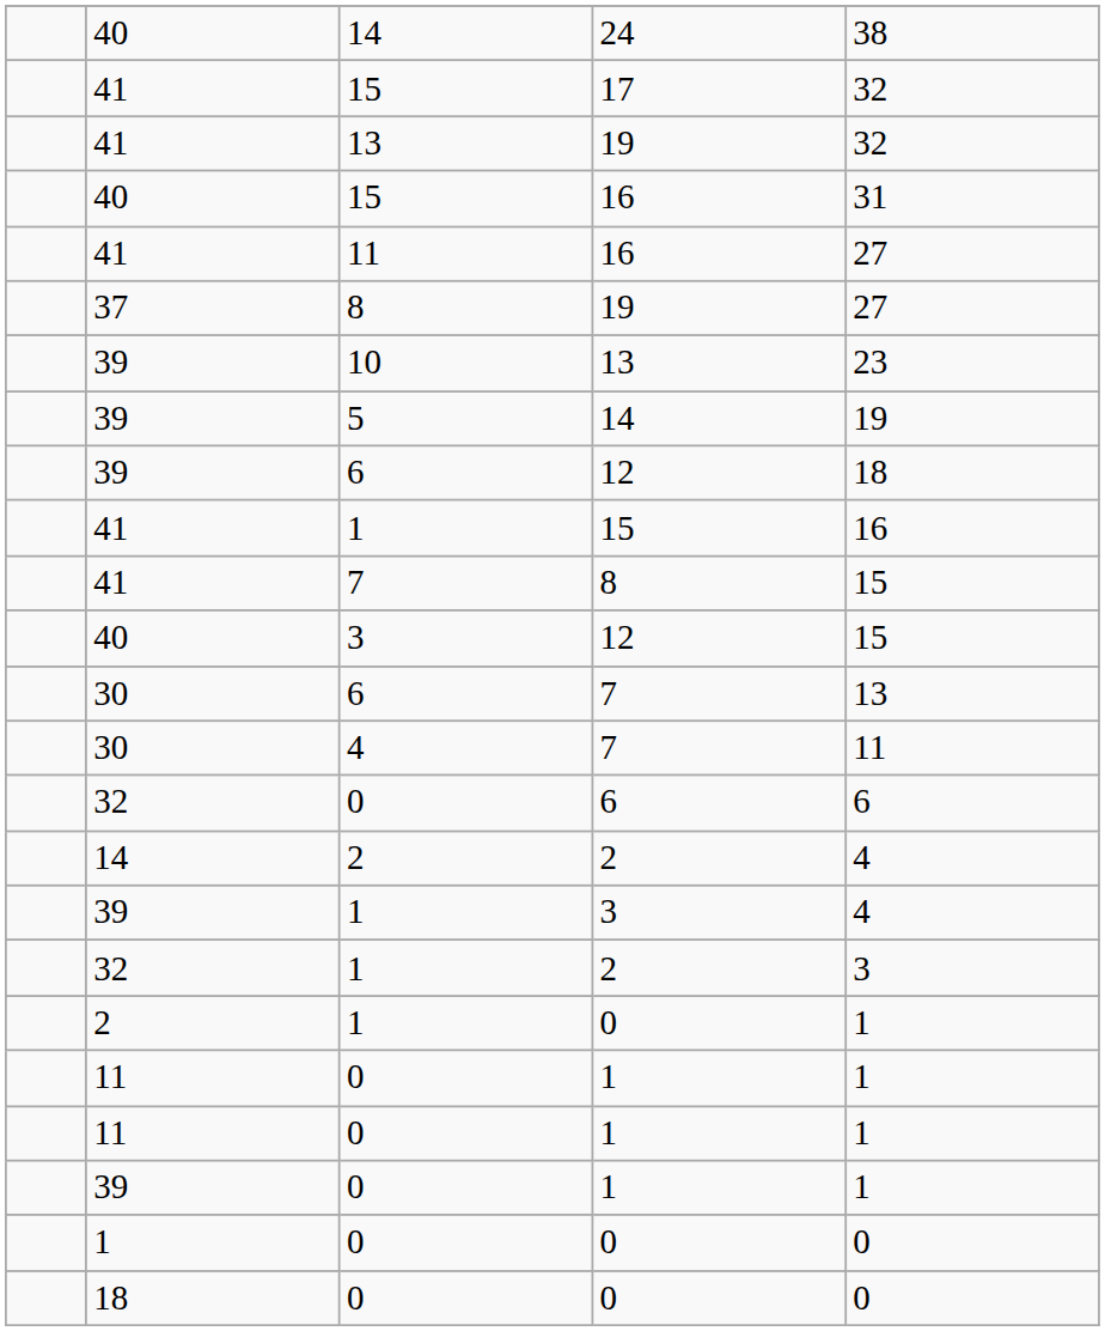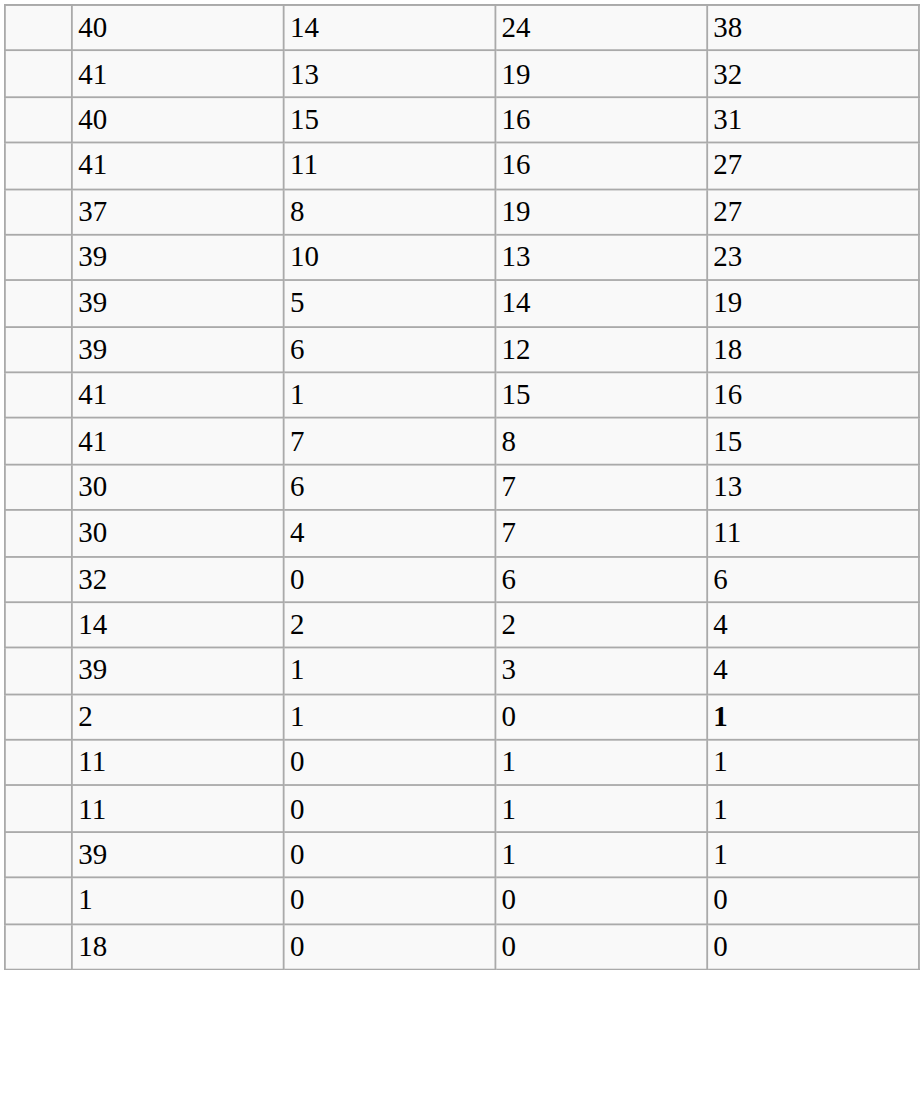- row: 41 | 15 | 17 | 32
- row: 40 | 3 | 12 | 15
- row: 32 | 1 | 2 | 3
2 / 0 | column 5: normal -> bold
